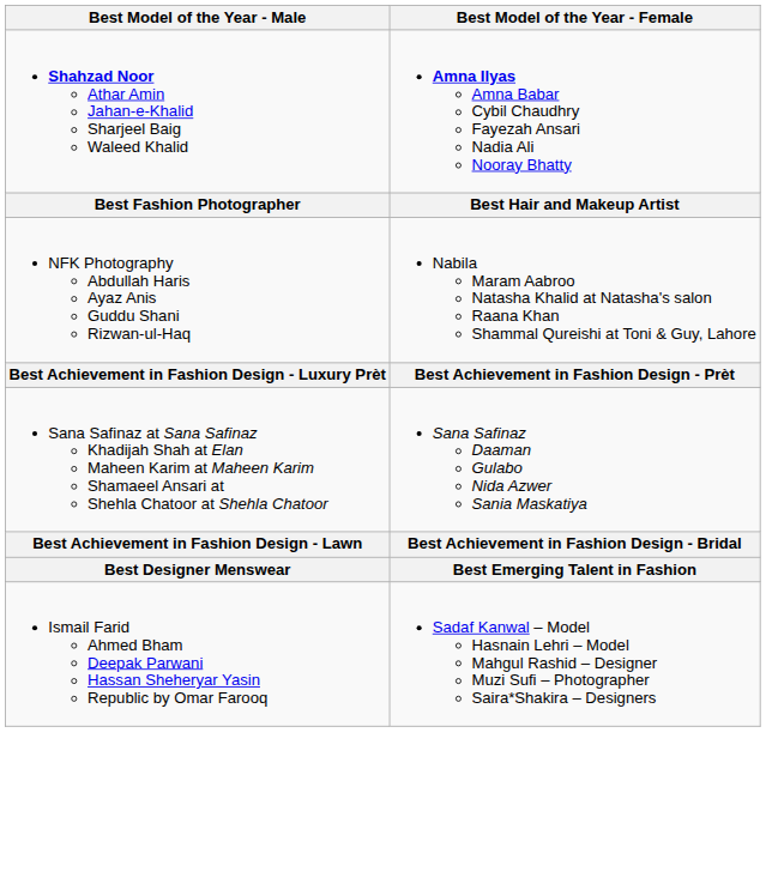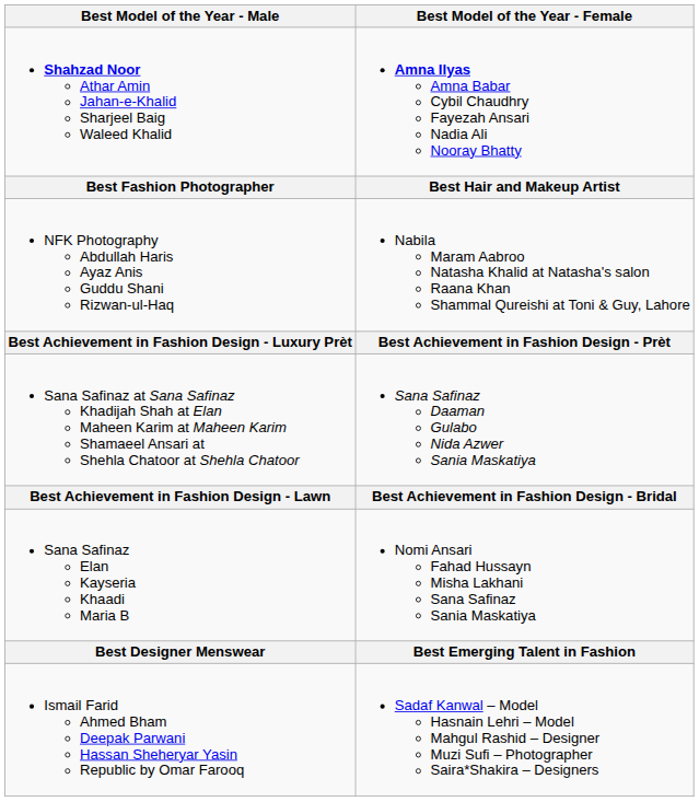+ row: Sana Safinaz Elan Kayseria Khaadi Maria B | Nomi Ansari Fahad Hussayn Misha Lakhani Sana Safinaz Sania Maskatiya
